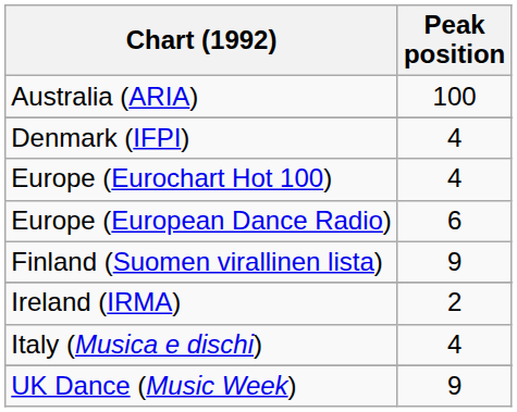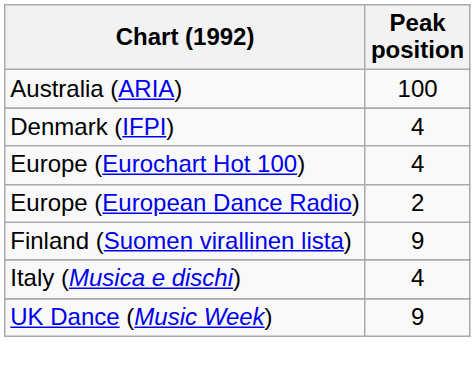Europe (European Dance Radio) | Peak position: 6 -> 2
- row: Ireland (IRMA) | 2
